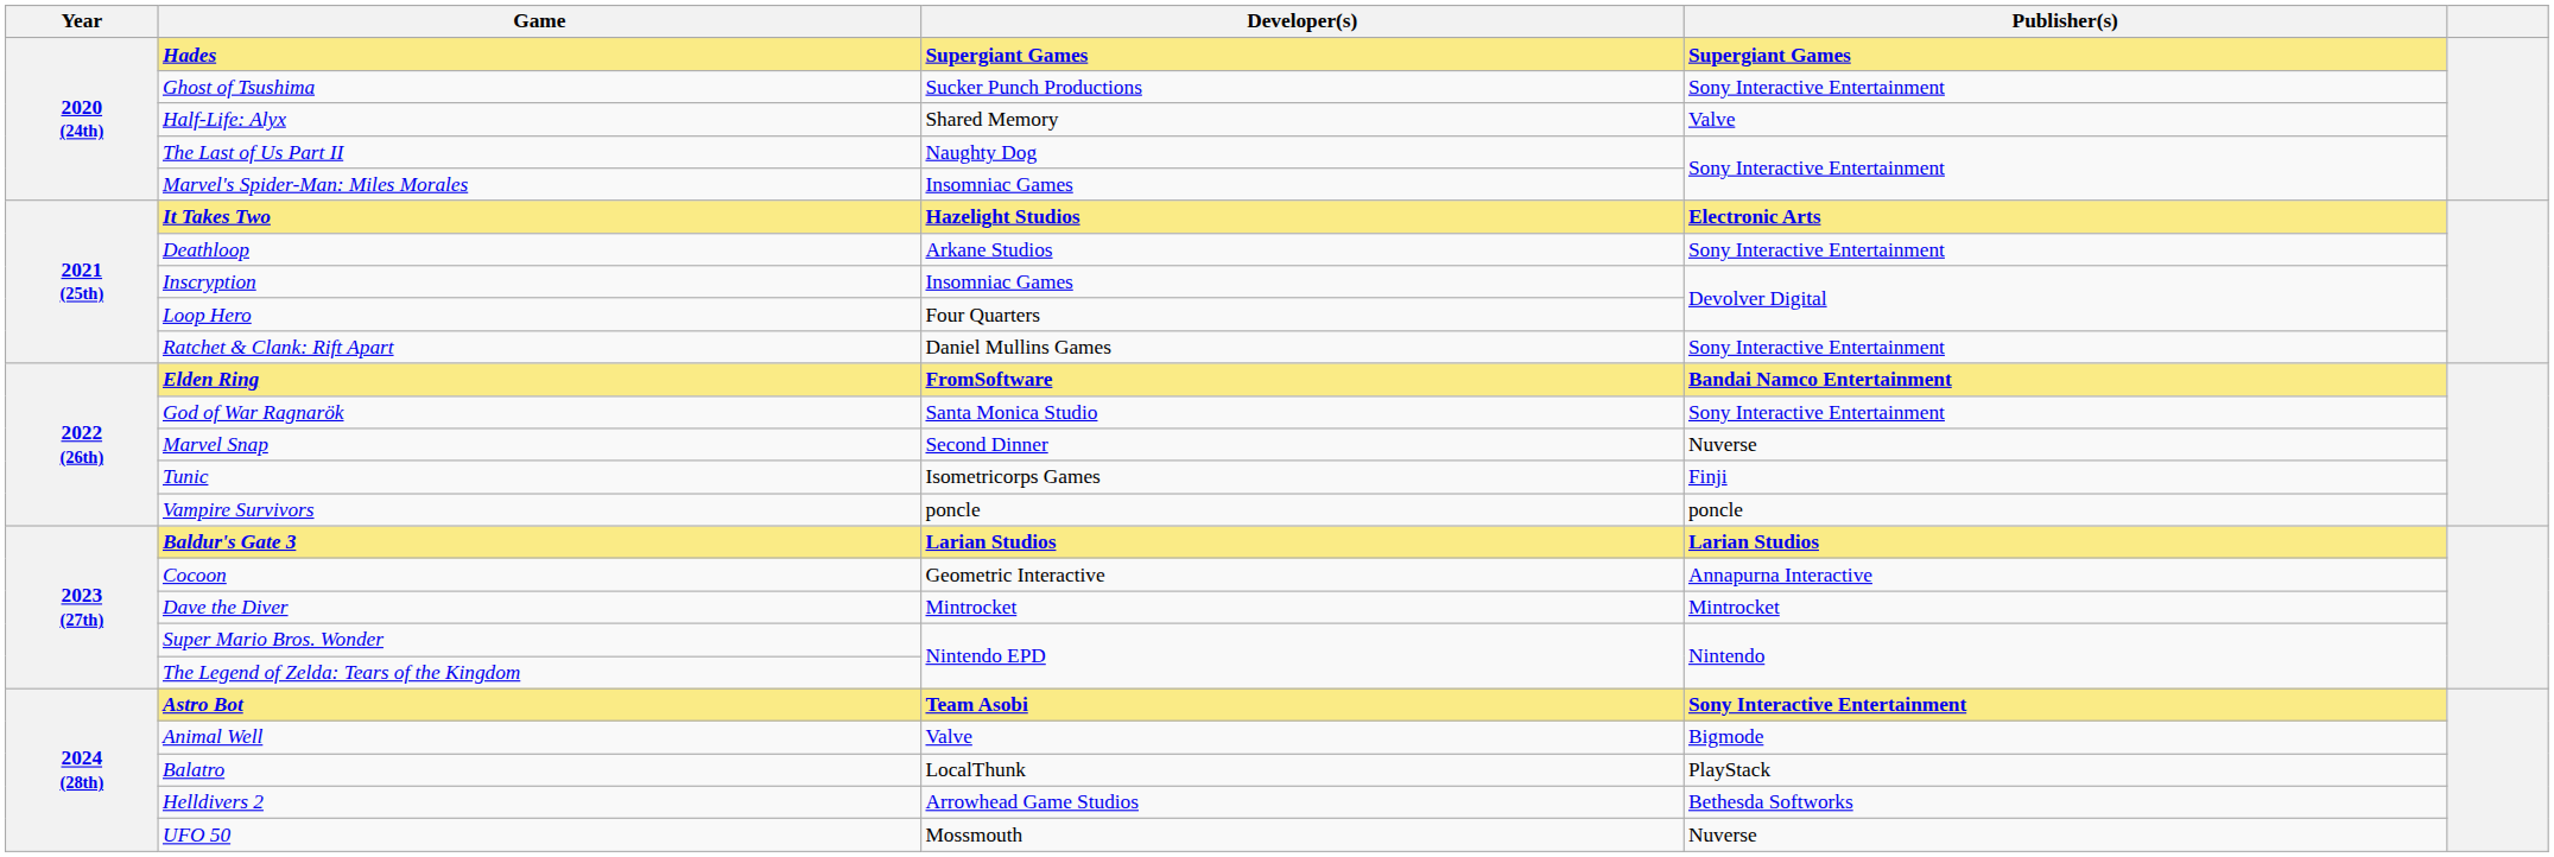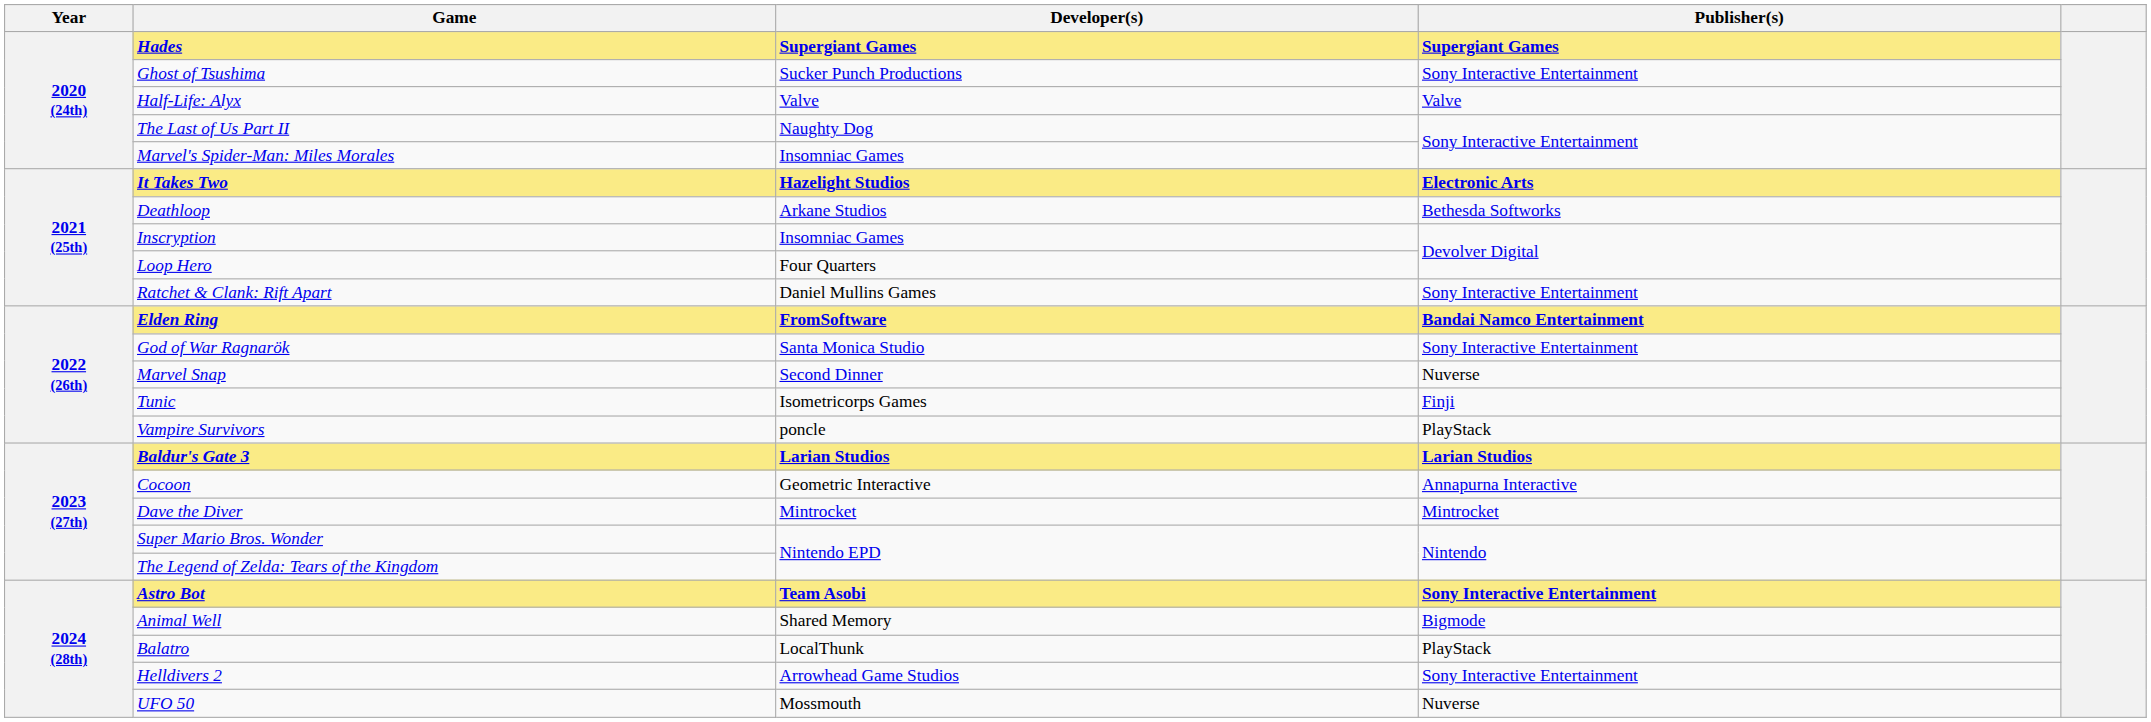Half-Life: Alyx | Developer(s): Shared Memory -> Valve
Deathloop | Publisher(s): Sony Interactive Entertainment -> Bethesda Softworks
Vampire Survivors | Publisher(s): poncle -> PlayStack
Animal Well | Developer(s): Valve -> Shared Memory
Helldivers 2 | Publisher(s): Bethesda Softworks -> Sony Interactive Entertainment
